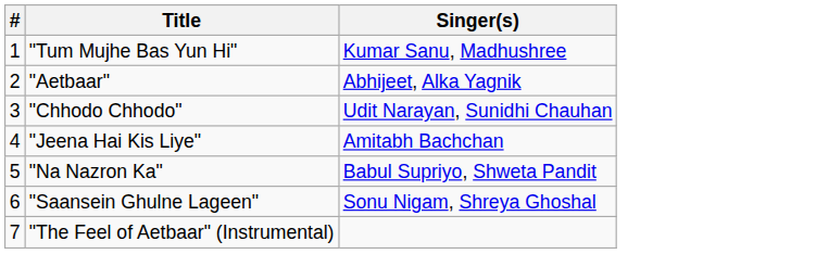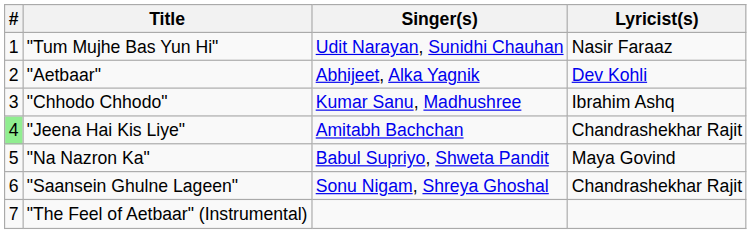+ column: Lyricist(s) | Nasir Faraaz | Dev Kohli | Ibrahim Ashq | Chandrashekhar Rajit | Maya Govind | Chandrashekhar Rajit
"Tum Mujhe Bas Yun Hi" | Singer(s): Kumar Sanu, Madhushree -> Udit Narayan, Sunidhi Chauhan
"Chhodo Chhodo" | Singer(s): Udit Narayan, Sunidhi Chauhan -> Kumar Sanu, Madhushree
"Jeena Hai Kis Liye" | #: no background -> lightgreen background
